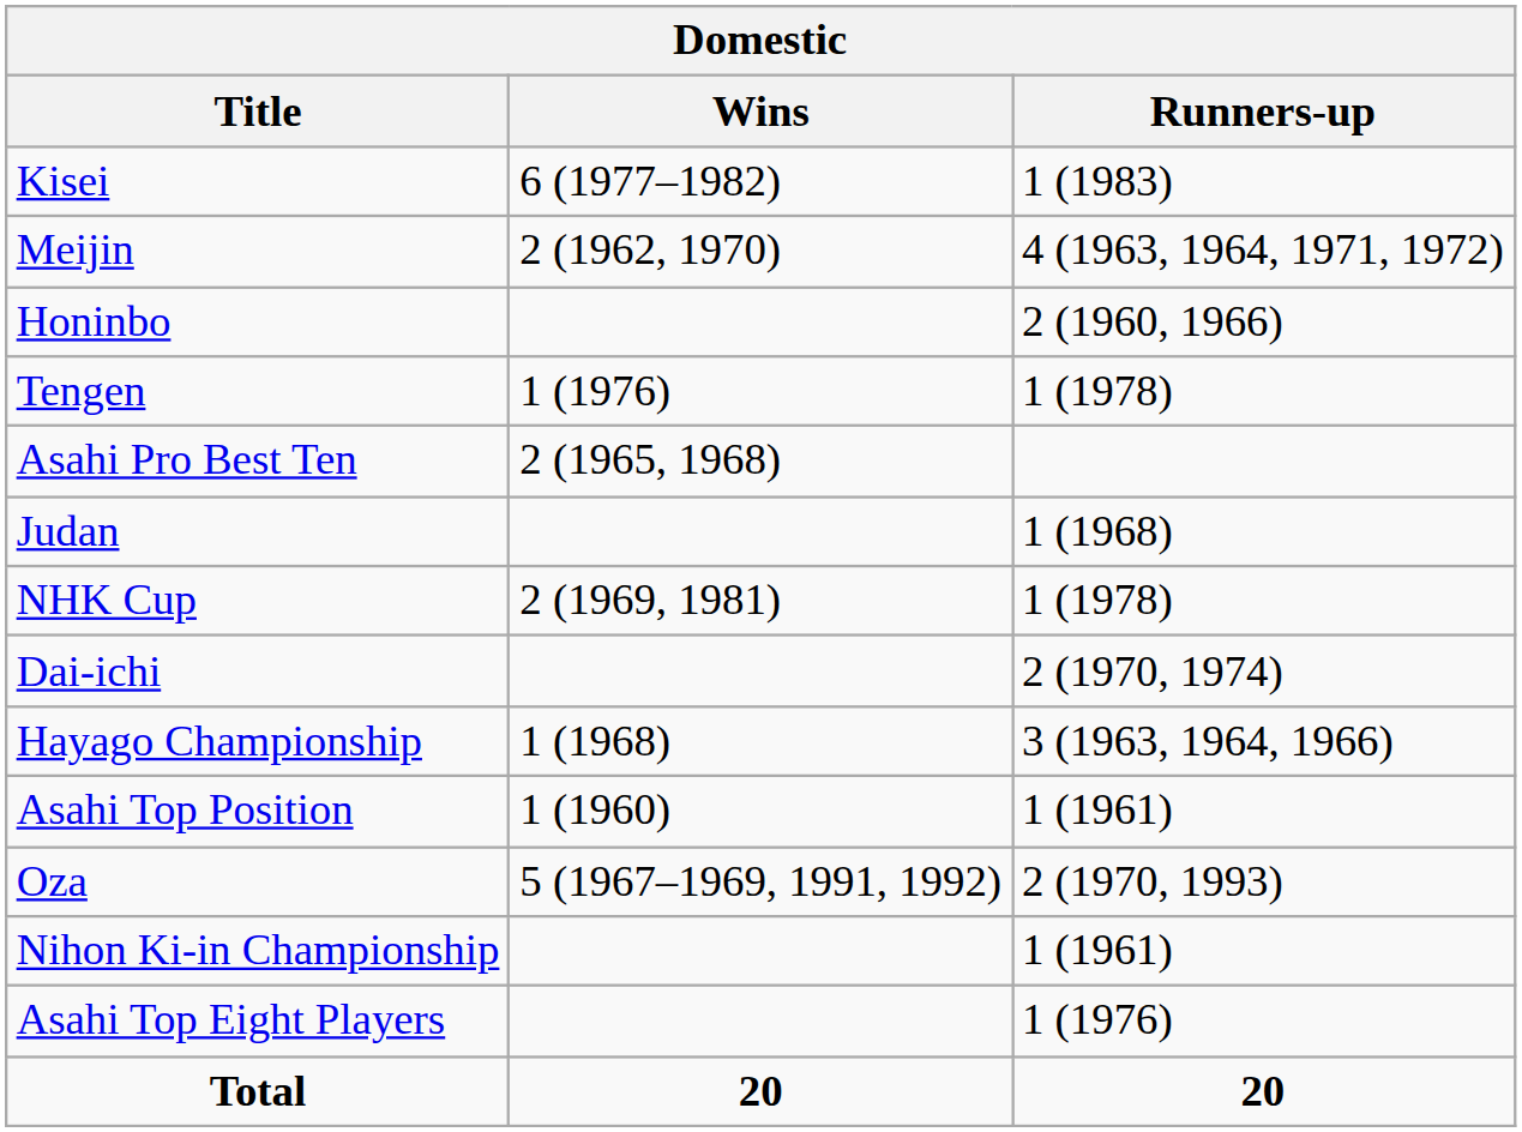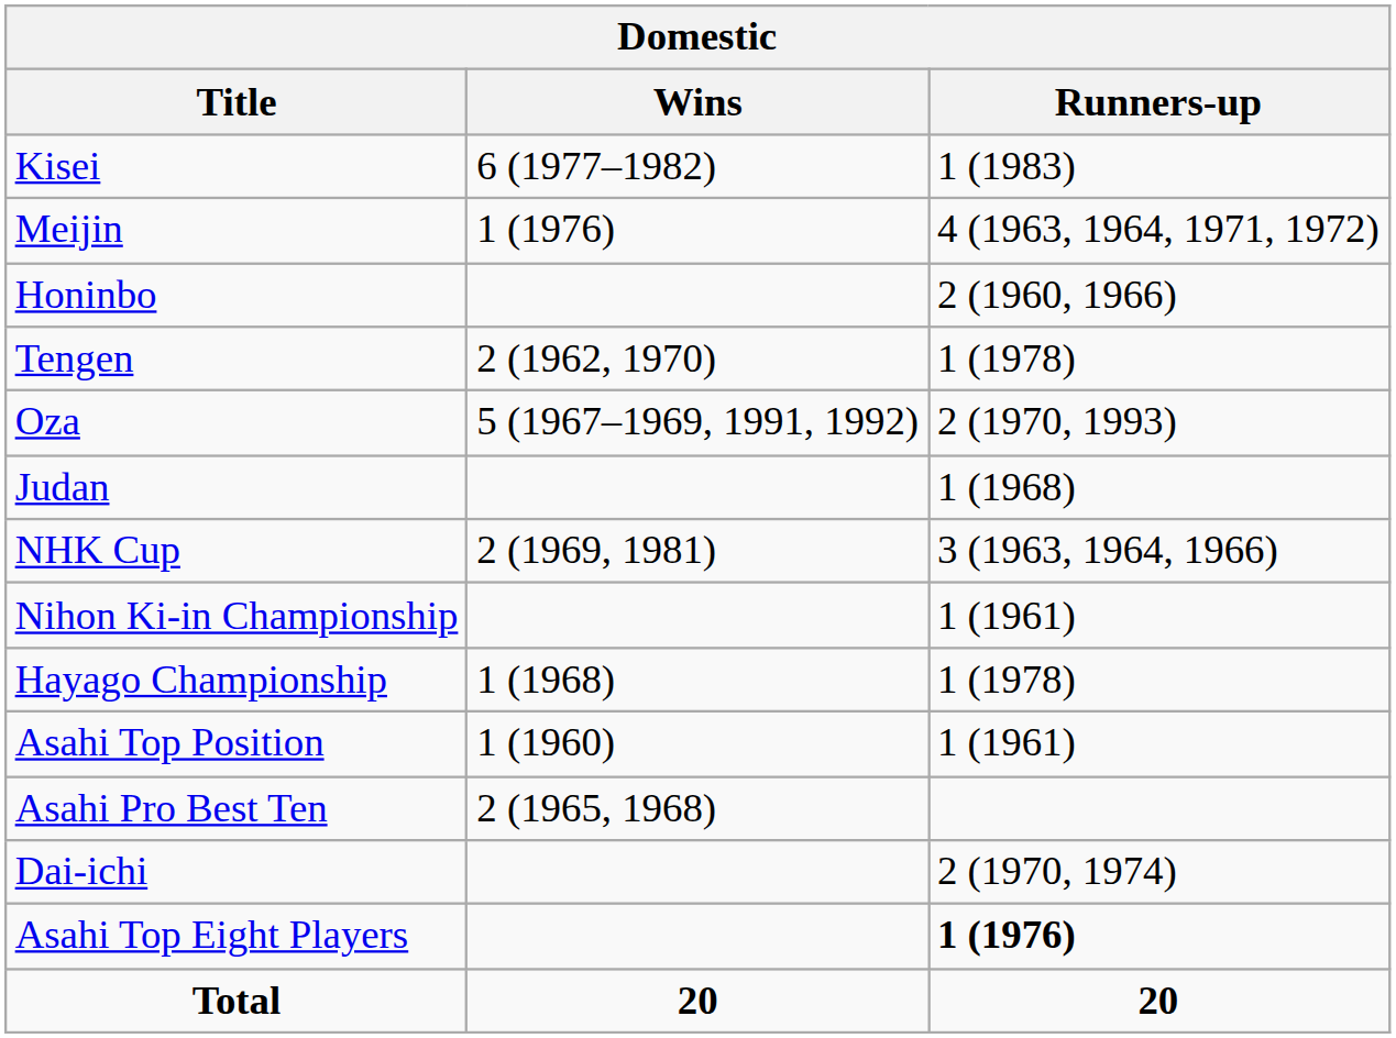Meijin | Wins: 2 (1962, 1970) -> 1 (1976)
Tengen | Wins: 1 (1976) -> 2 (1962, 1970)
rows swapped: Oza <-> Asahi Pro Best Ten
NHK Cup | Runners-up: 1 (1978) -> 3 (1963, 1964, 1966)
rows swapped: Nihon Ki-in Championship <-> Dai-ichi
Hayago Championship | Runners-up: 3 (1963, 1964, 1966) -> 1 (1978)
Asahi Top Eight Players | Runners-up: normal -> bold
